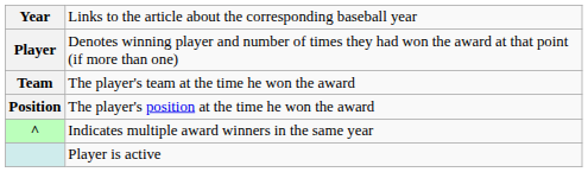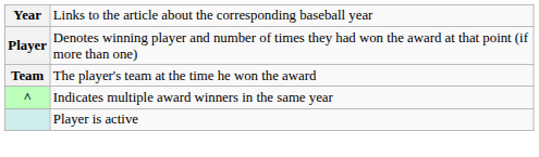- row: Position | The player's position at the time he won the award
